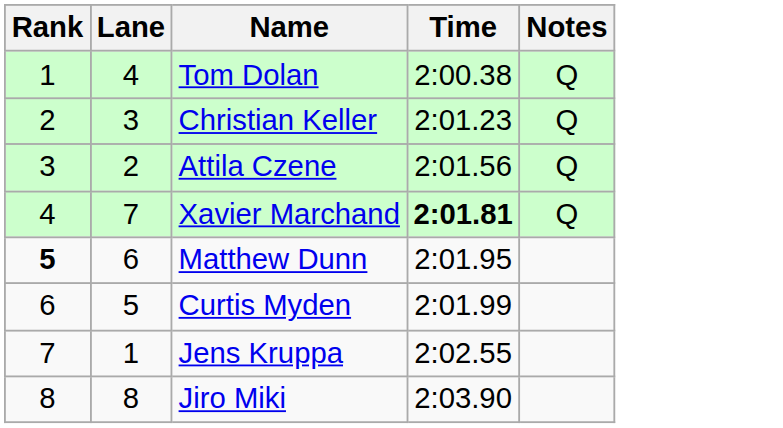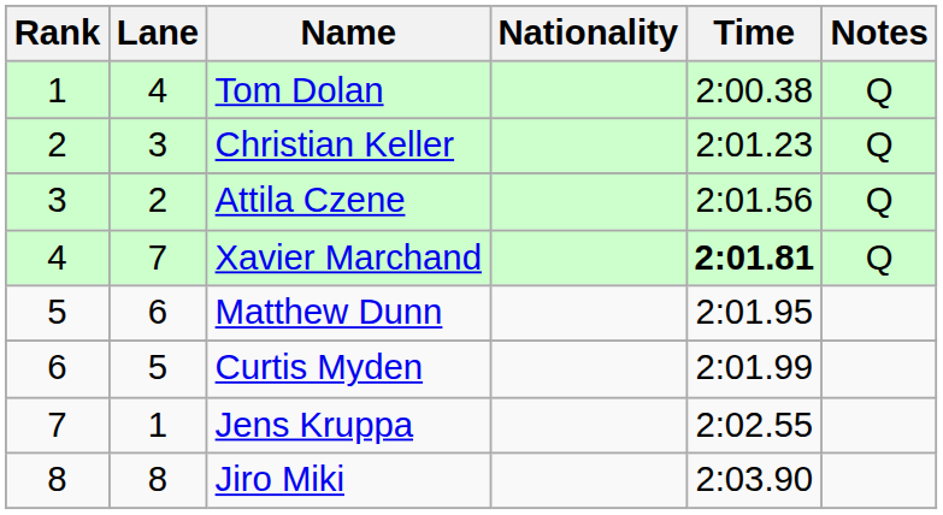+ column: Nationality
Matthew Dunn | Rank: bold -> normal
